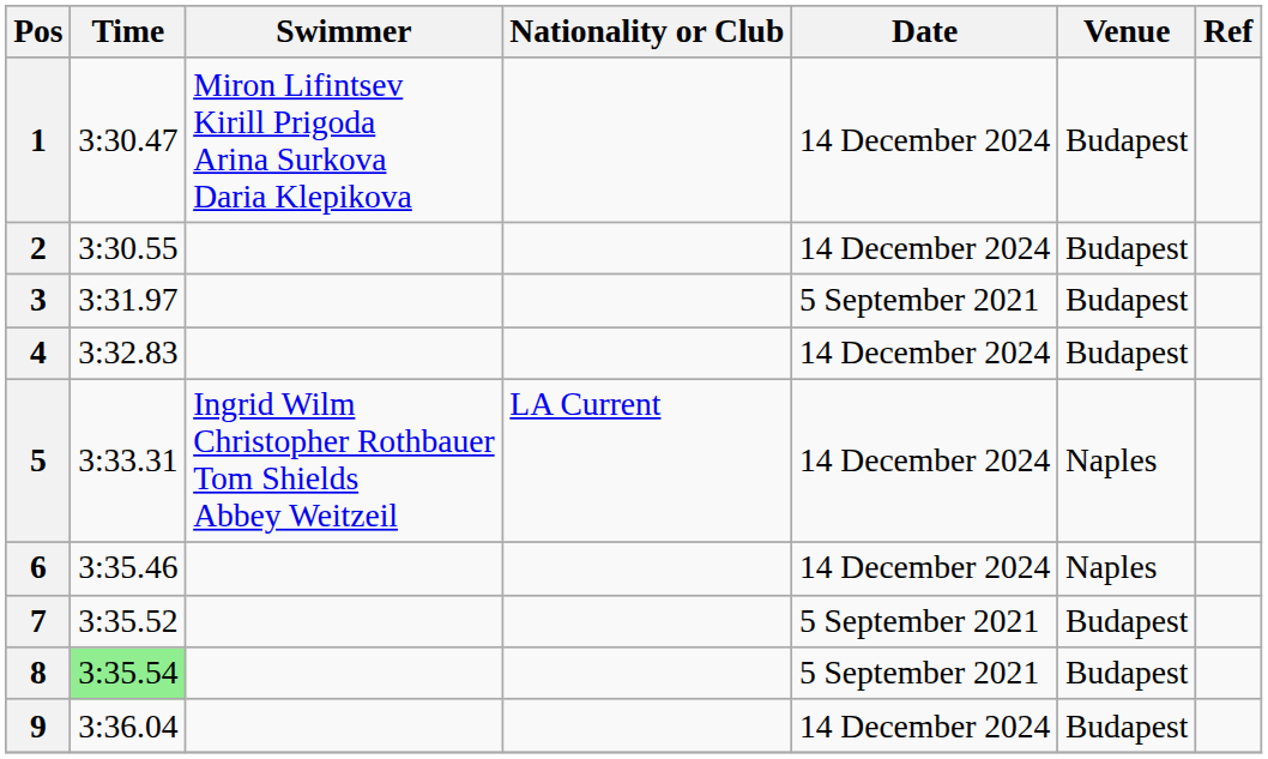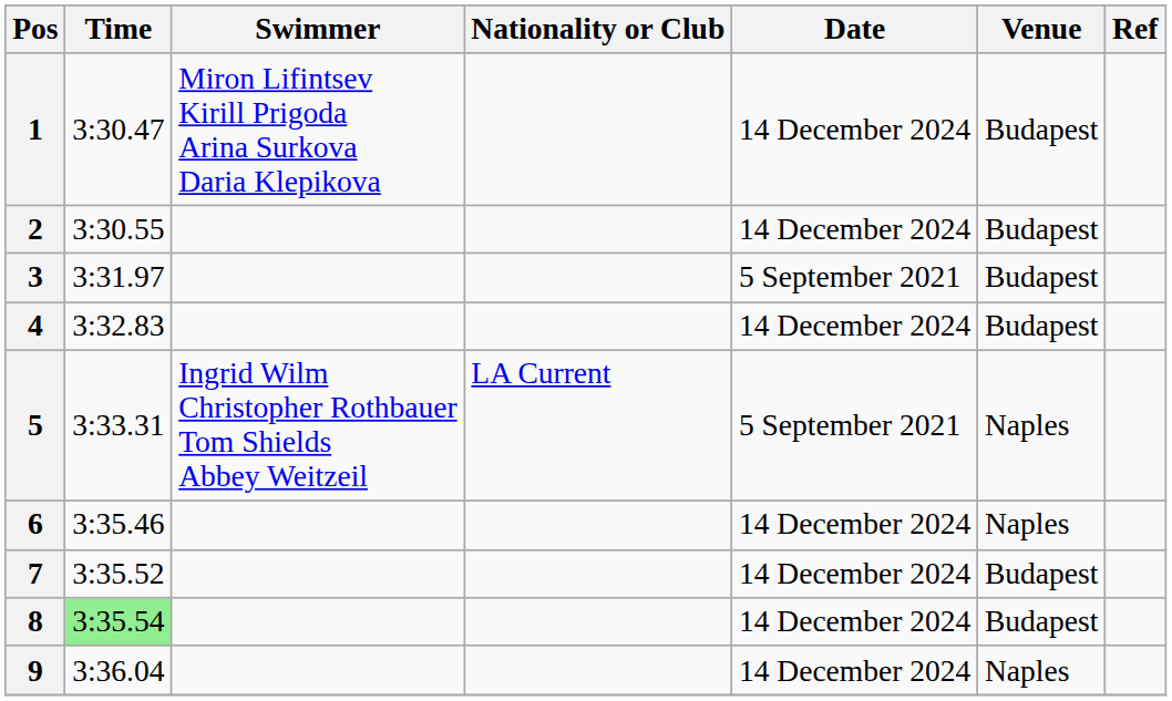5 | Date: 14 December 2024 -> 5 September 2021
7 | Date: 5 September 2021 -> 14 December 2024
8 | Date: 5 September 2021 -> 14 December 2024
9 | Venue: Budapest -> Naples
